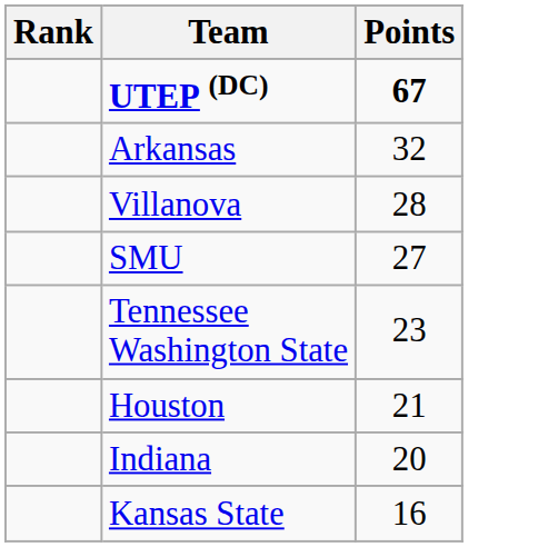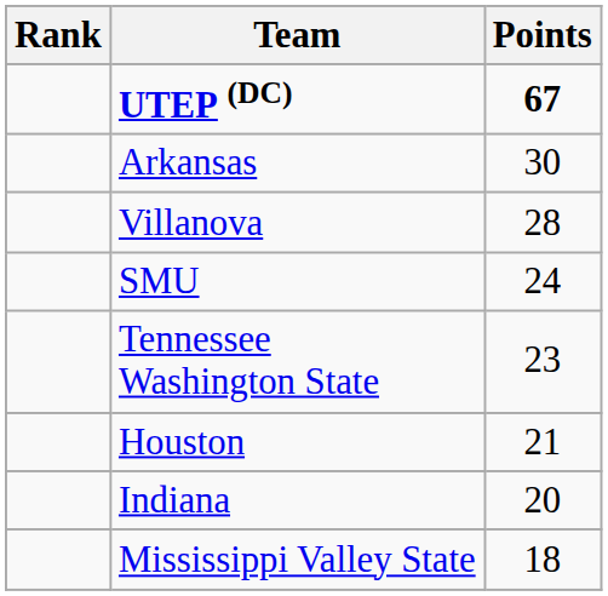Arkansas | Points: 32 -> 30
SMU | Points: 27 -> 24
+ row: Mississippi Valley State | 18
- row: Kansas State | 16
